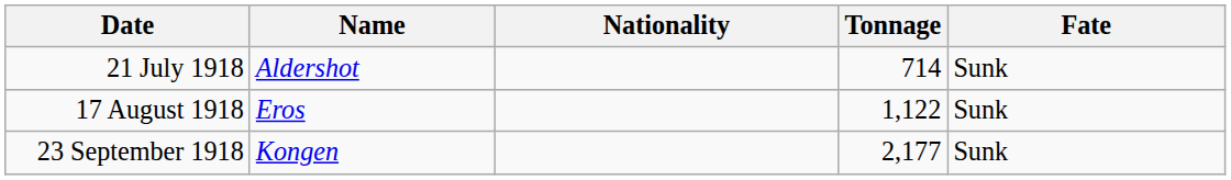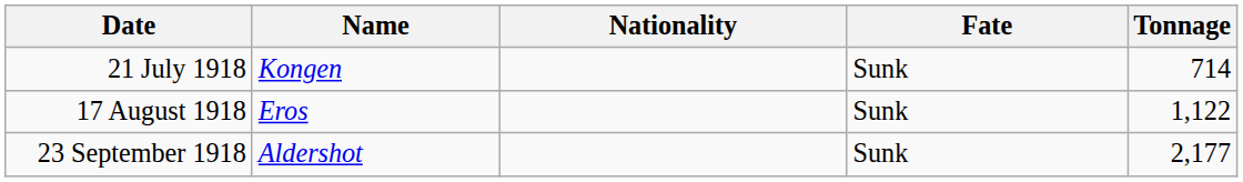columns swapped: Tonnage <-> Fate
21 July 1918 | Name: Aldershot -> Kongen
23 September 1918 | Name: Kongen -> Aldershot
